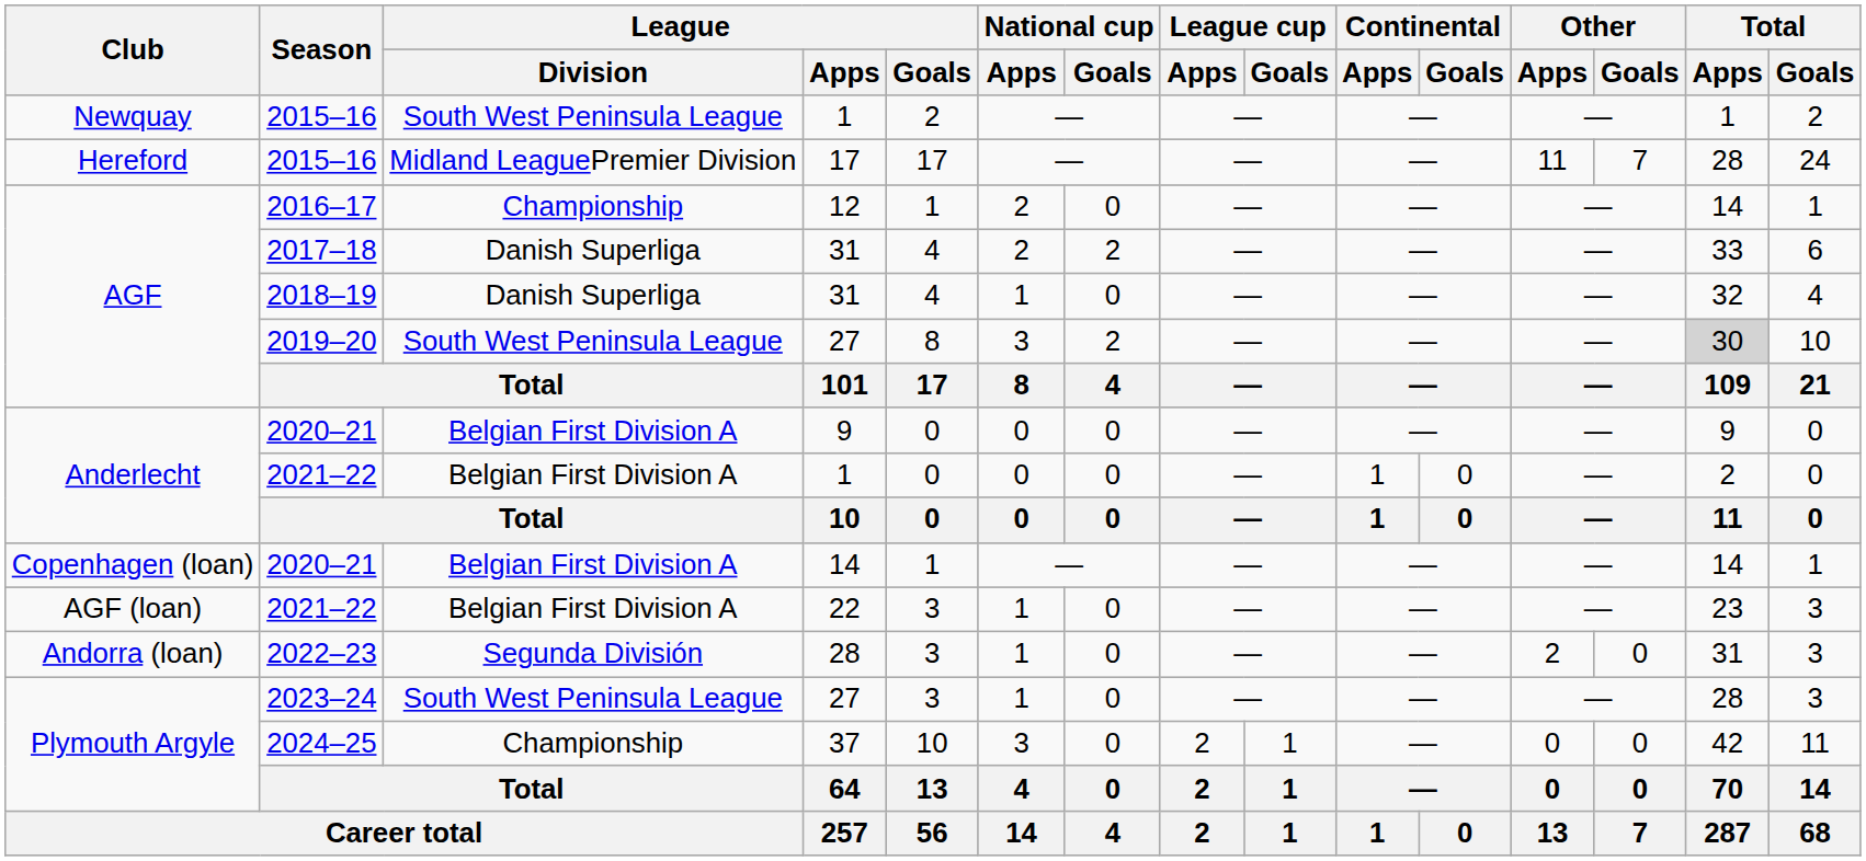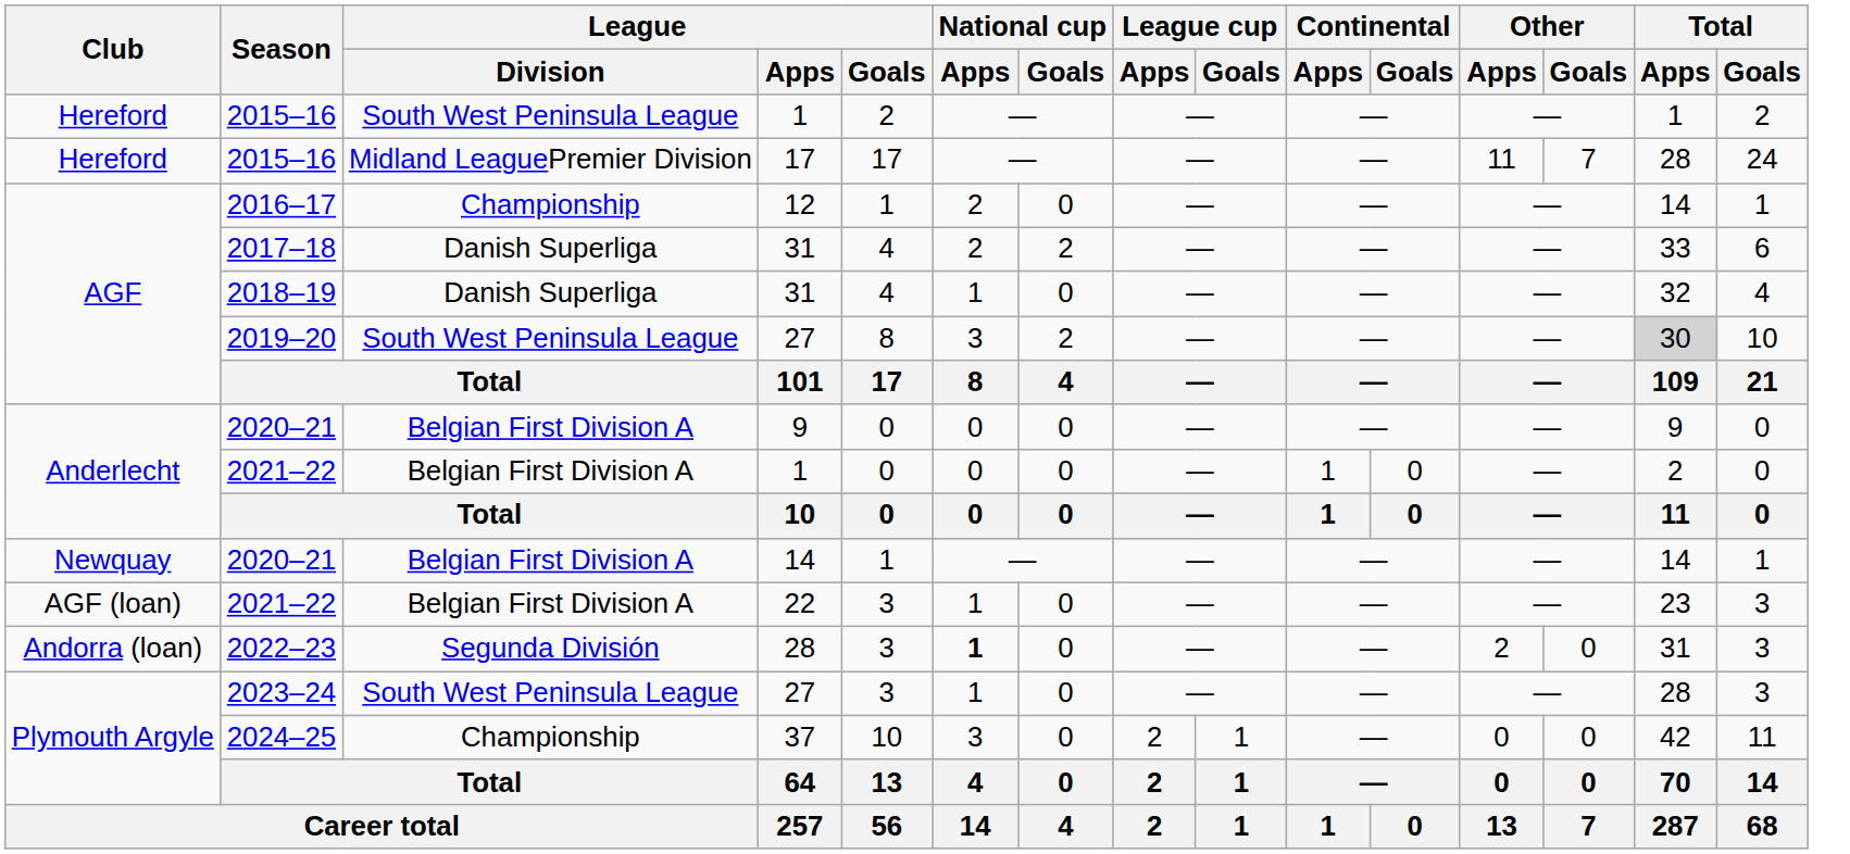2015–16 / 1 | Club: Newquay -> Hereford
2020–21 / 14 | Club: Copenhagen (loan) -> Newquay
2022–23 | National cup / Apps: normal -> bold
